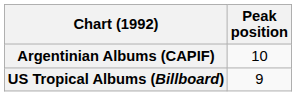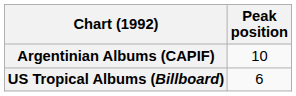US Tropical Albums (Billboard) | Peak position: 9 -> 6
